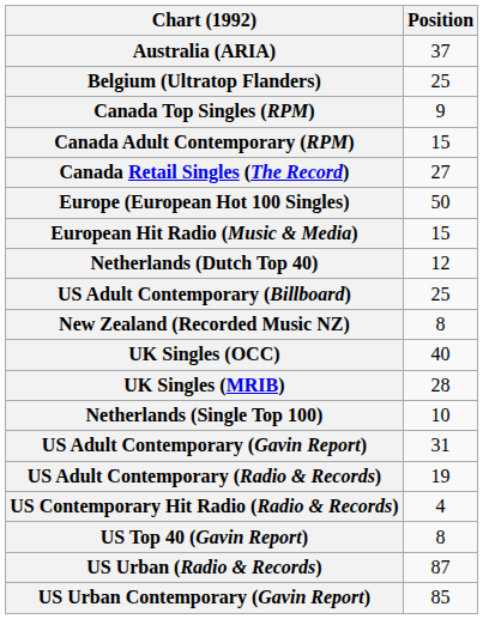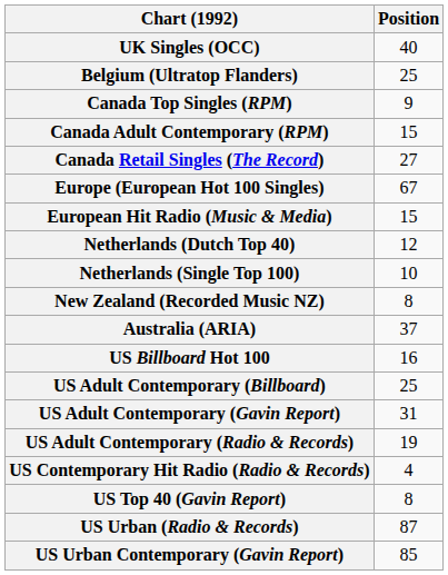rows swapped: Australia (ARIA) <-> UK Singles (OCC)
Europe (European Hot 100 Singles) | Position: 50 -> 67
rows swapped: Netherlands (Single Top 100) <-> US Adult Contemporary (Billboard)
- row: UK Singles (MRIB) | 28
+ row: US Billboard Hot 100 | 16
